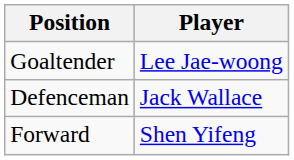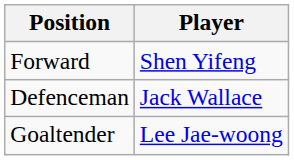rows swapped: Goaltender <-> Forward
